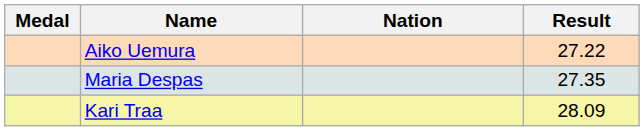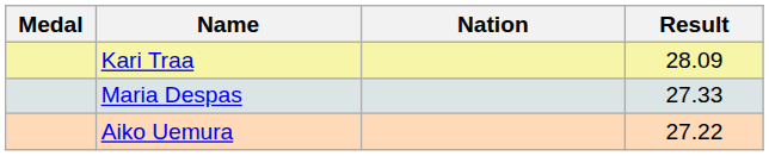rows swapped: Kari Traa <-> Aiko Uemura
Maria Despas | Result: 27.35 -> 27.33
